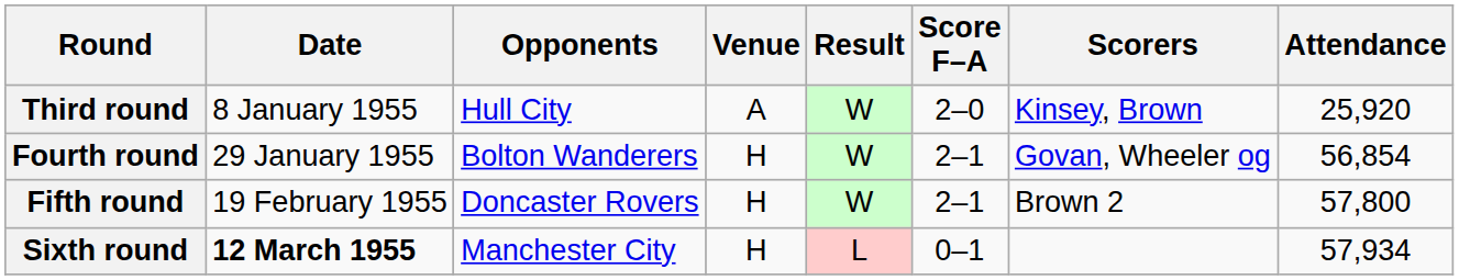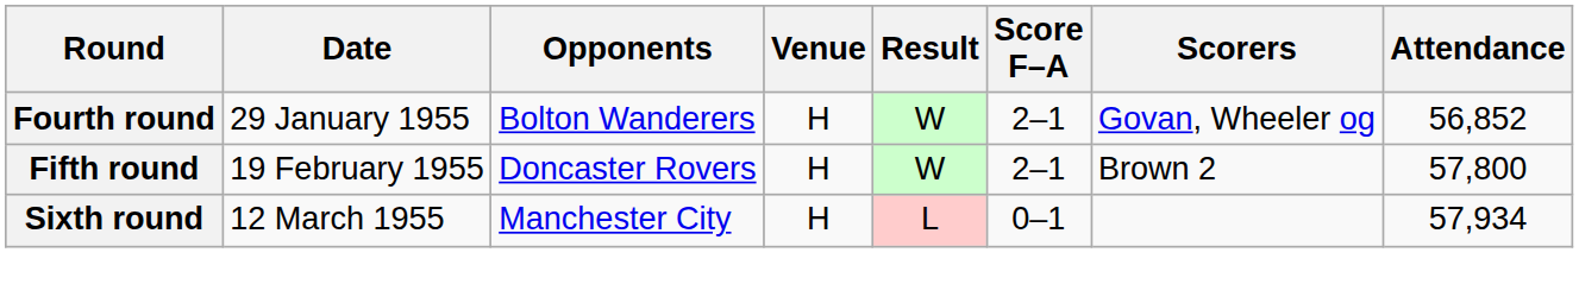- row: Third round | 8 January 1955 | Hull City | A | W | 2–0 | Kinsey, Brown | 25,920
Fourth round | Attendance: 56,854 -> 56,852
Sixth round | Date: bold -> normal
